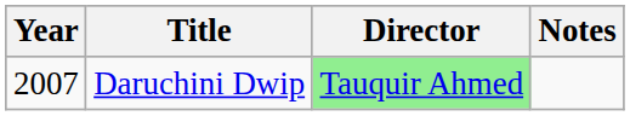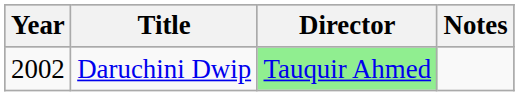Daruchini Dwip | Year: 2007 -> 2002
